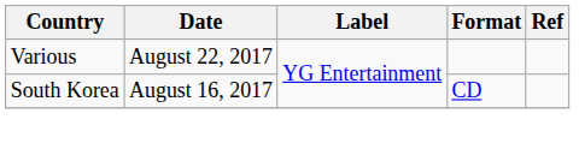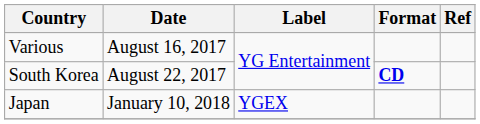Various | Date: August 22, 2017 -> August 16, 2017
South Korea | Date: August 16, 2017 -> August 22, 2017
South Korea | Format: normal -> bold
+ row: Japan | January 10, 2018 | YGEX
